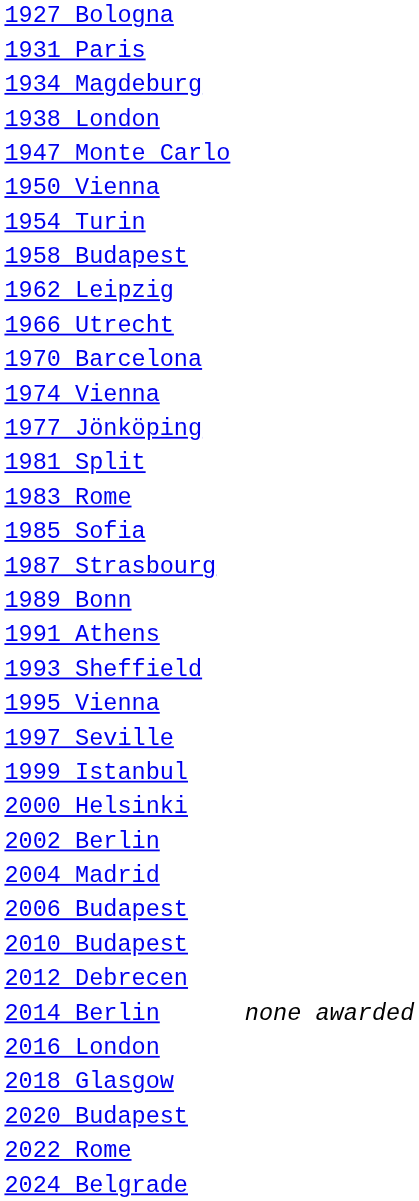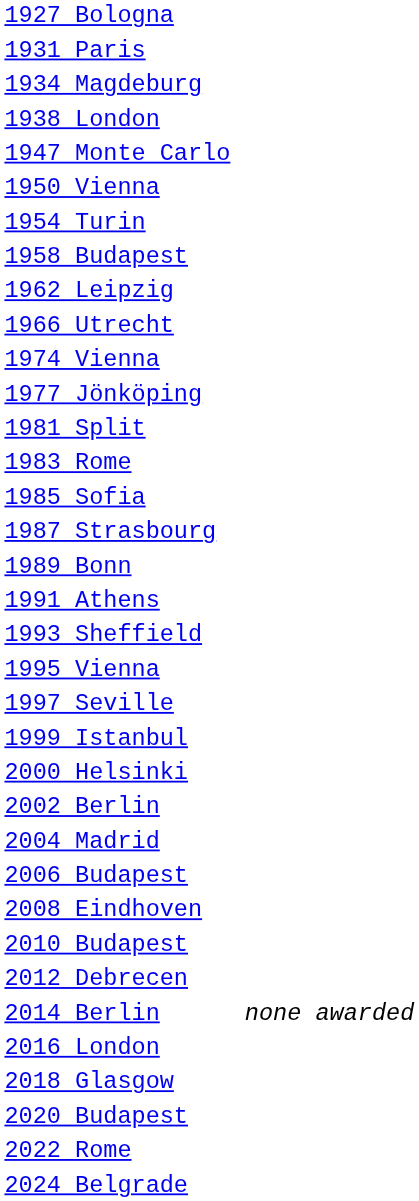- row: 1970 Barcelona
+ row: 2008 Eindhoven
